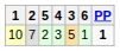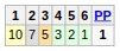columns swapped: 3 <-> 5
